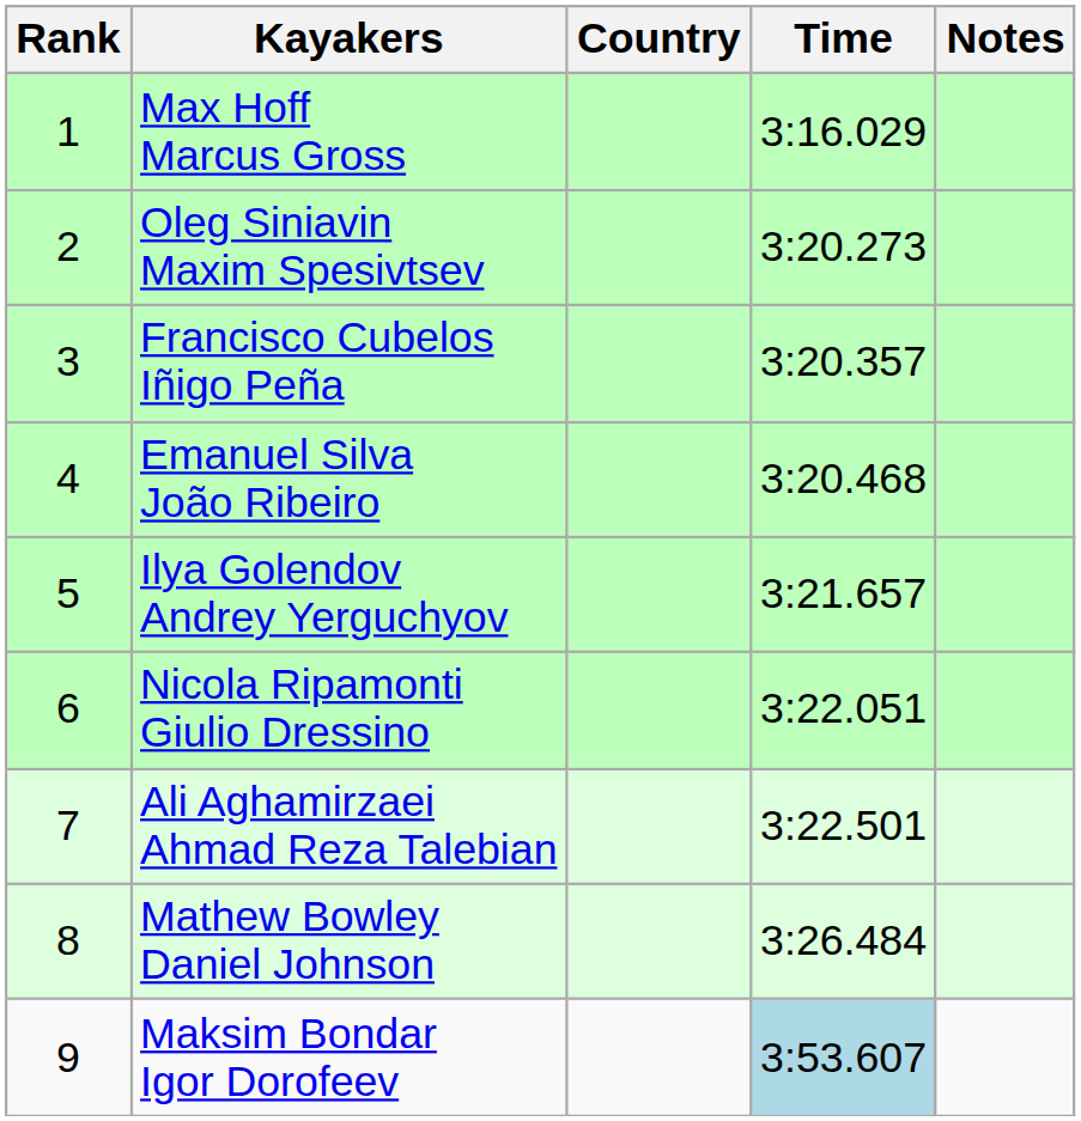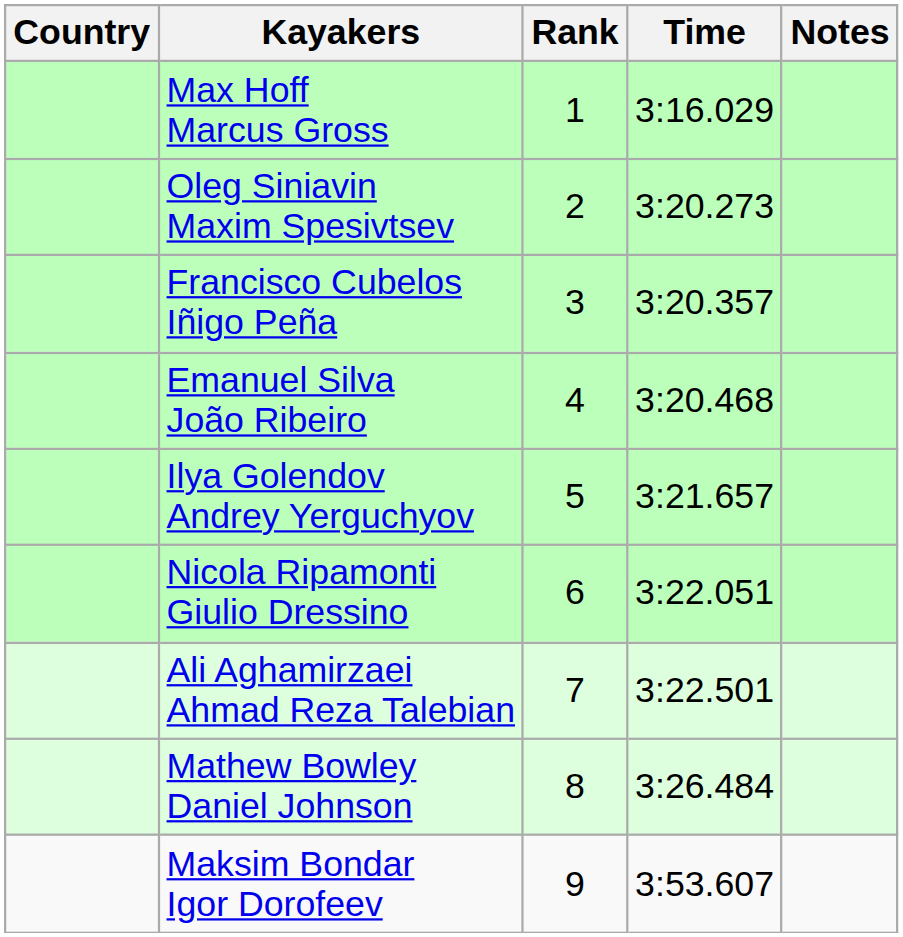columns swapped: Rank <-> Country
Maksim Bondar Igor Dorofeev | Time: lightblue background -> no background
